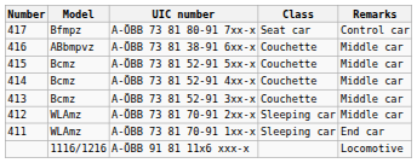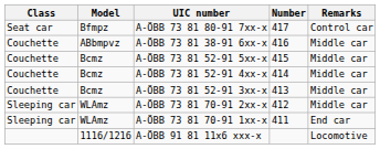columns swapped: Number <-> Class
